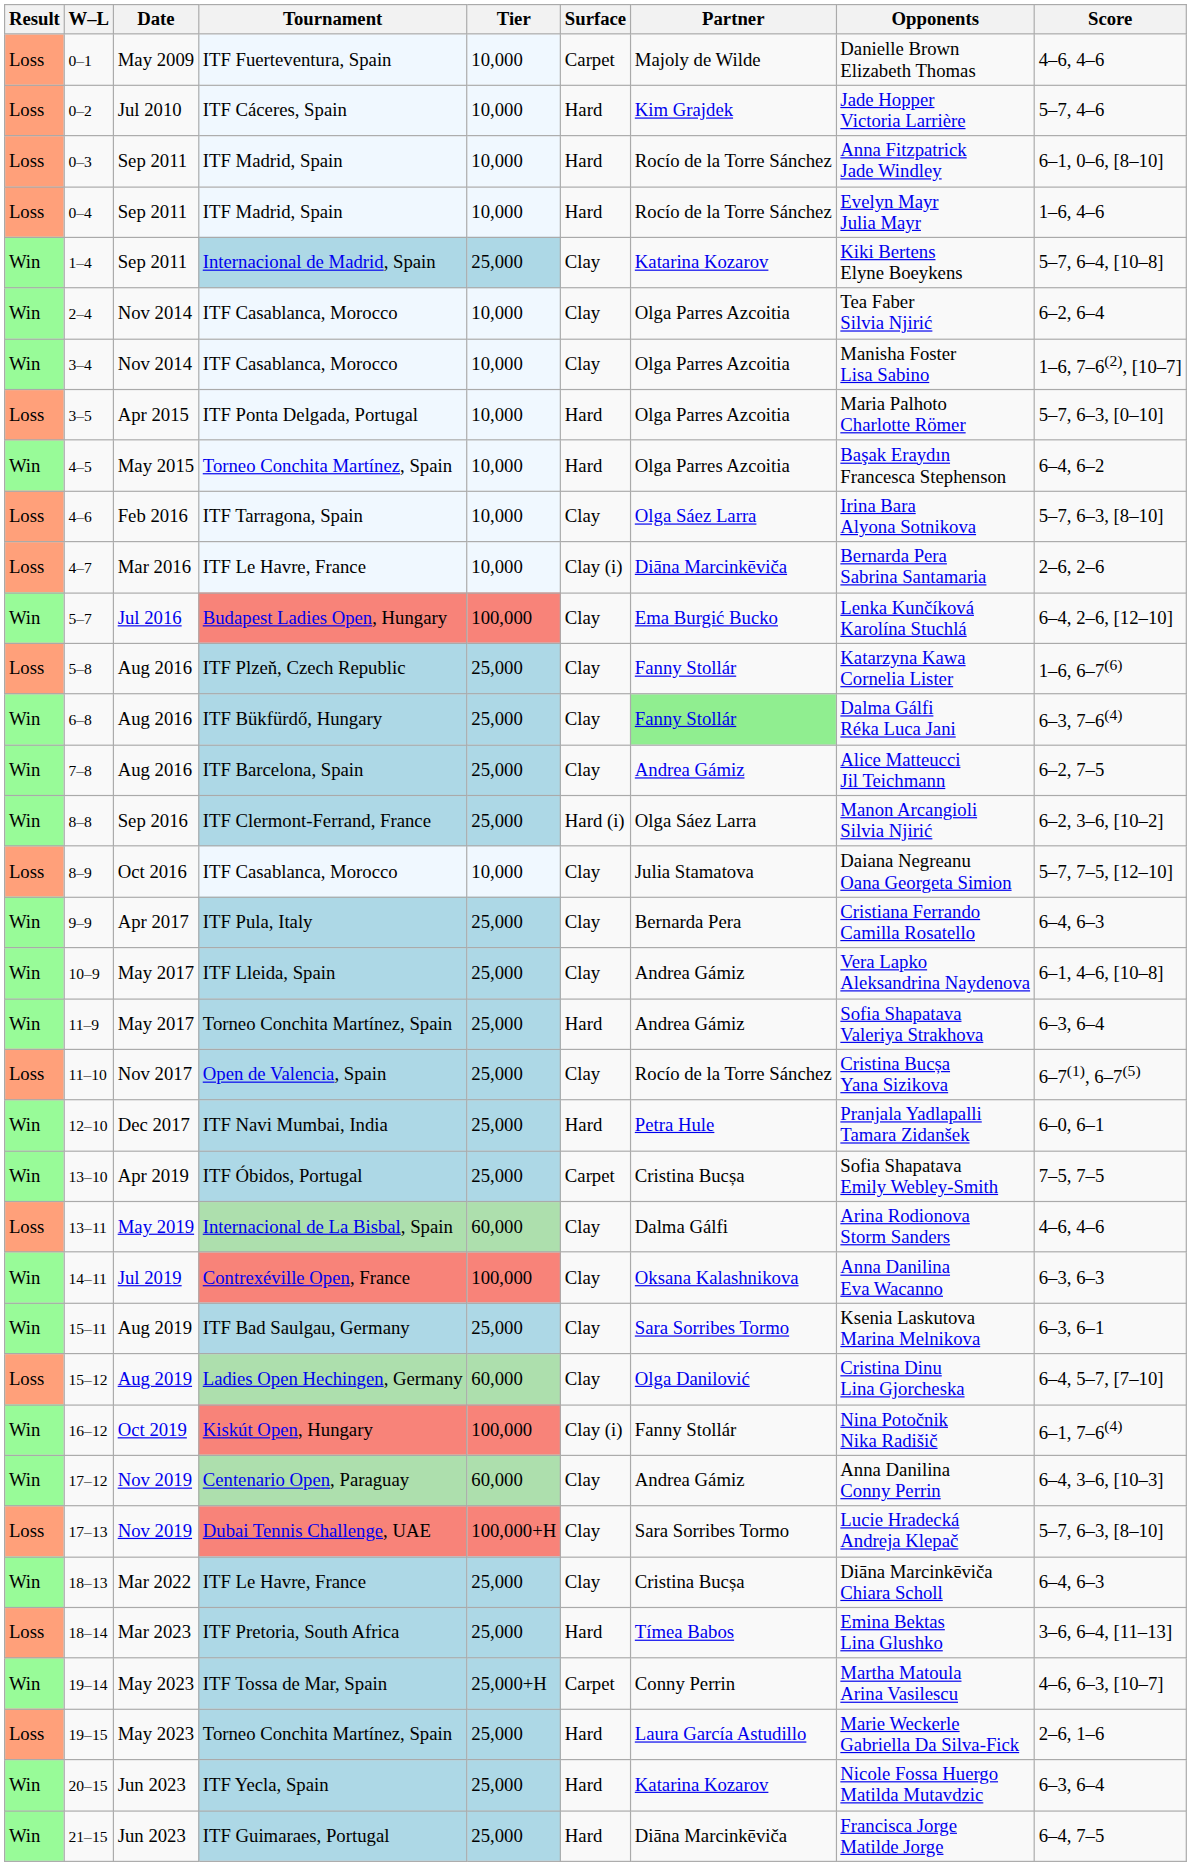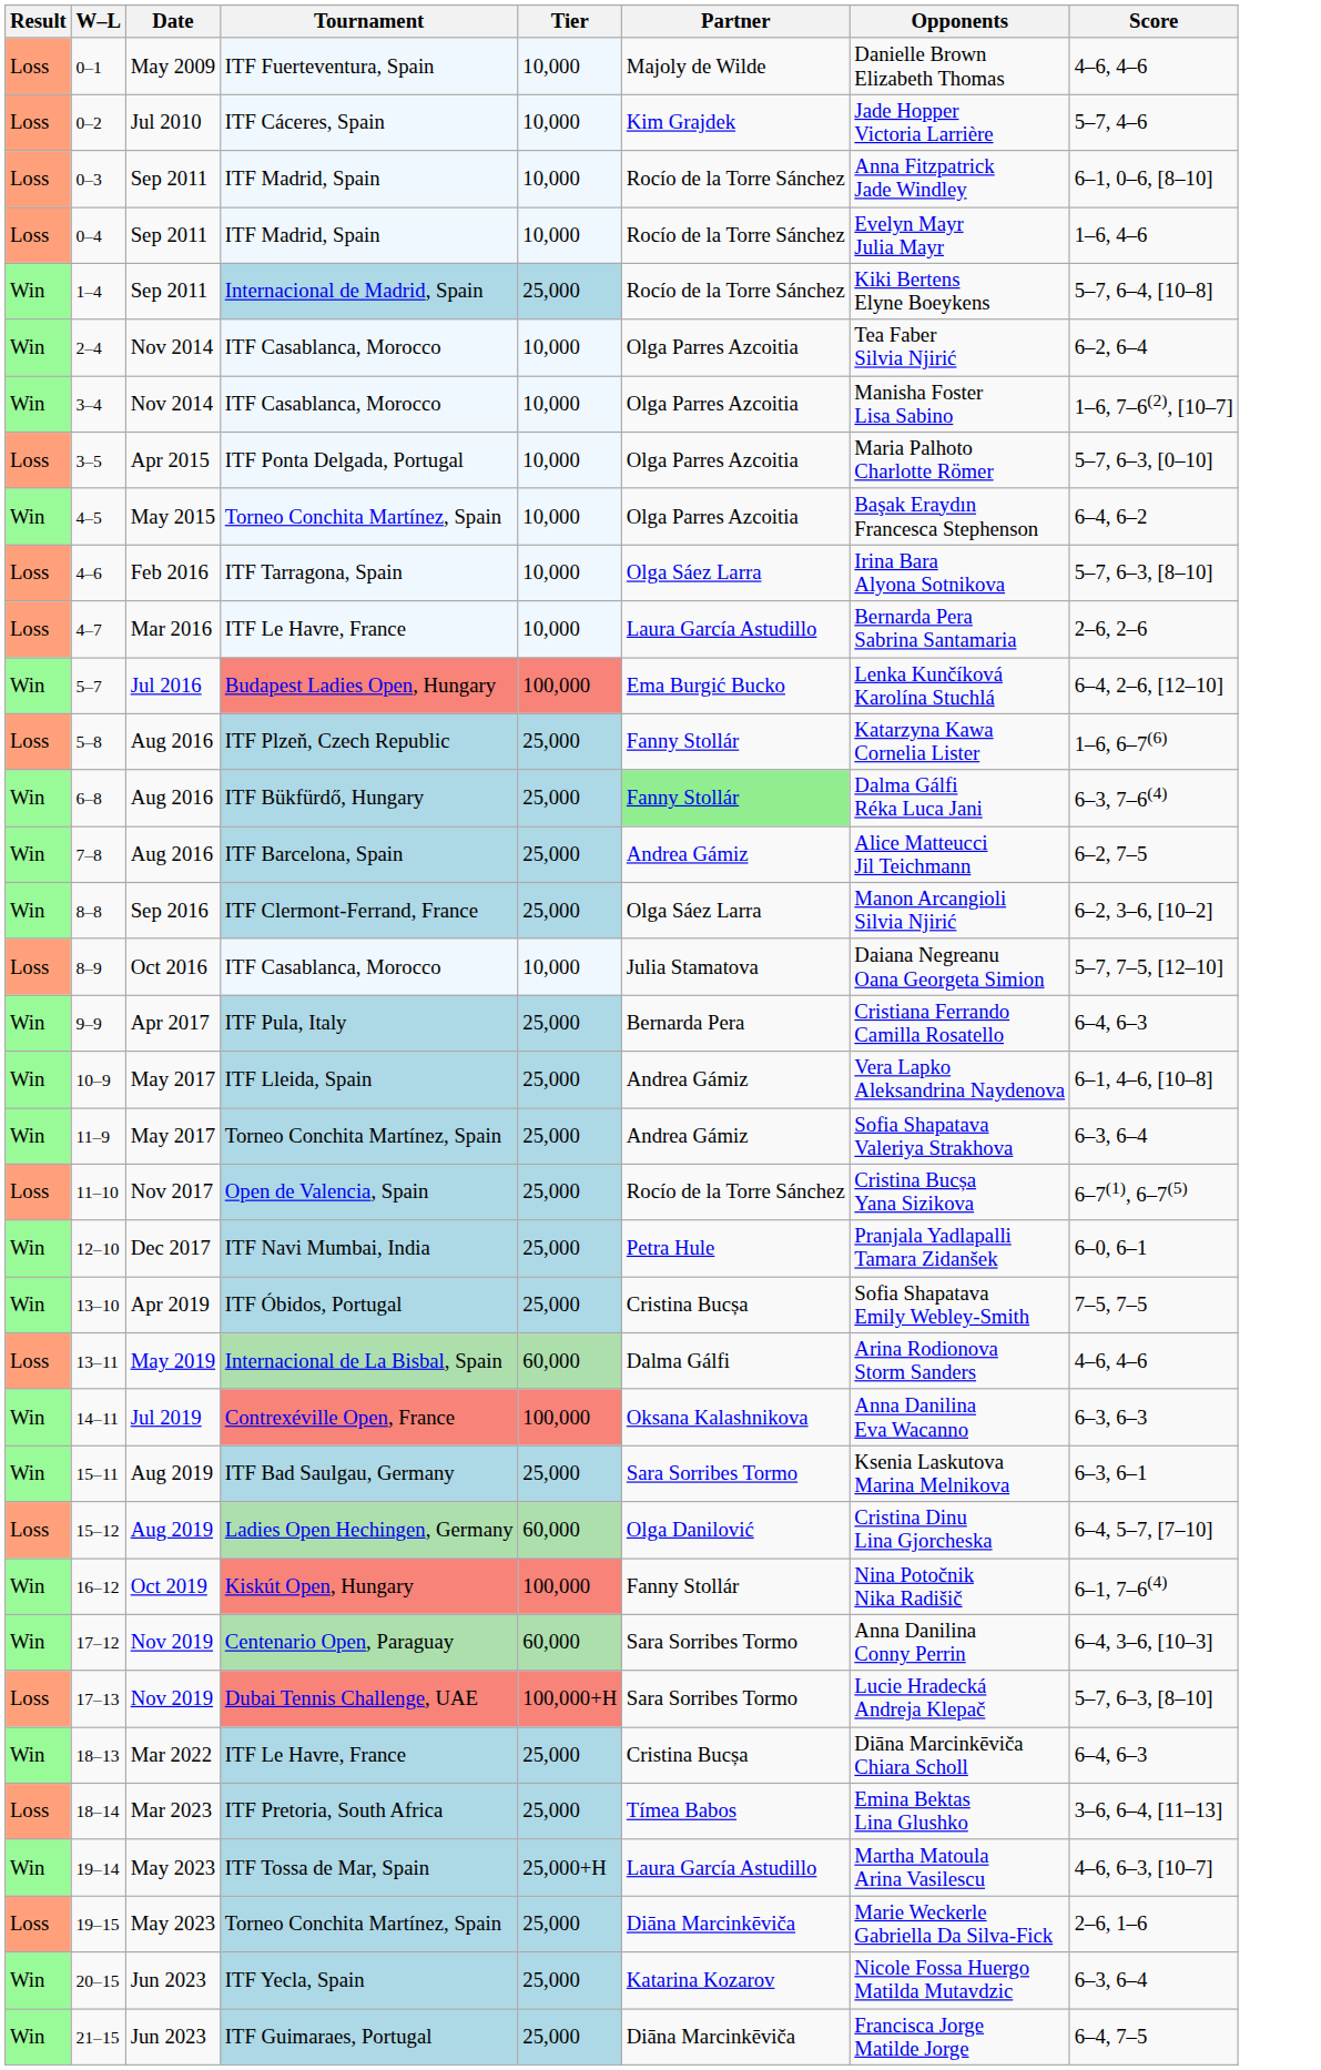- column: Surface | Carpet | Hard | Hard | Hard | Clay | Clay | Clay | Hard | Hard | Clay | Clay (i) | Clay | Clay | Clay | Clay | Hard (i) | Clay | Clay | Clay | Hard | Clay | Hard | Carpet | Clay | Clay | Clay | Clay | Clay (i) | Clay | Clay | Clay | Hard | Carpet | Hard | Hard | Hard
1–4 | Partner: Katarina Kozarov -> Rocío de la Torre Sánchez
4–7 | Partner: Diāna Marcinkēviča -> Laura García Astudillo
17–12 | Partner: Andrea Gámiz -> Sara Sorribes Tormo
19–14 | Partner: Conny Perrin -> Laura García Astudillo
19–15 | Partner: Laura García Astudillo -> Diāna Marcinkēviča
